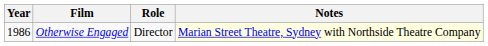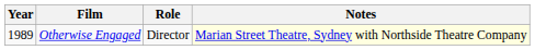Otherwise Engaged | Year: 1986 -> 1989
